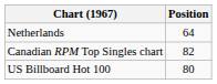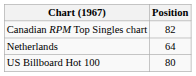rows swapped: Canadian RPM Top Singles chart <-> Netherlands
